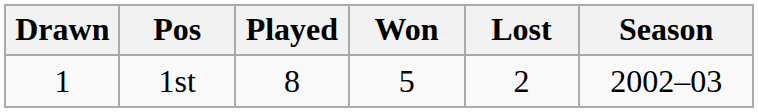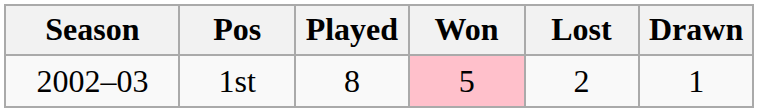columns swapped: Season <-> Drawn
1st | Won: no background -> pink background
